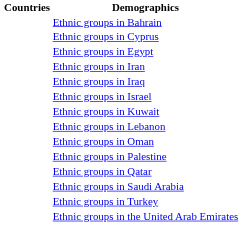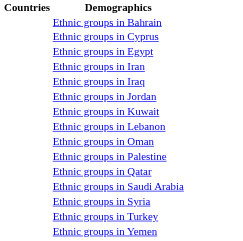- row: Ethnic groups in Israel
+ row: Ethnic groups in Jordan
+ row: Ethnic groups in Syria
- row: Ethnic groups in the United Arab Emirates
+ row: Ethnic groups in Yemen
